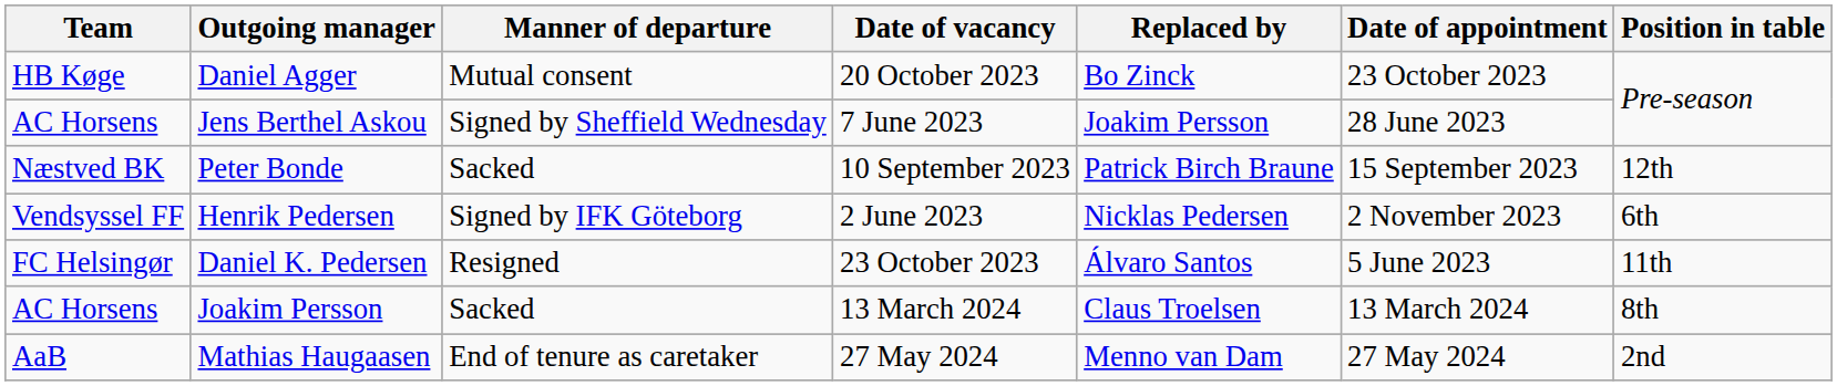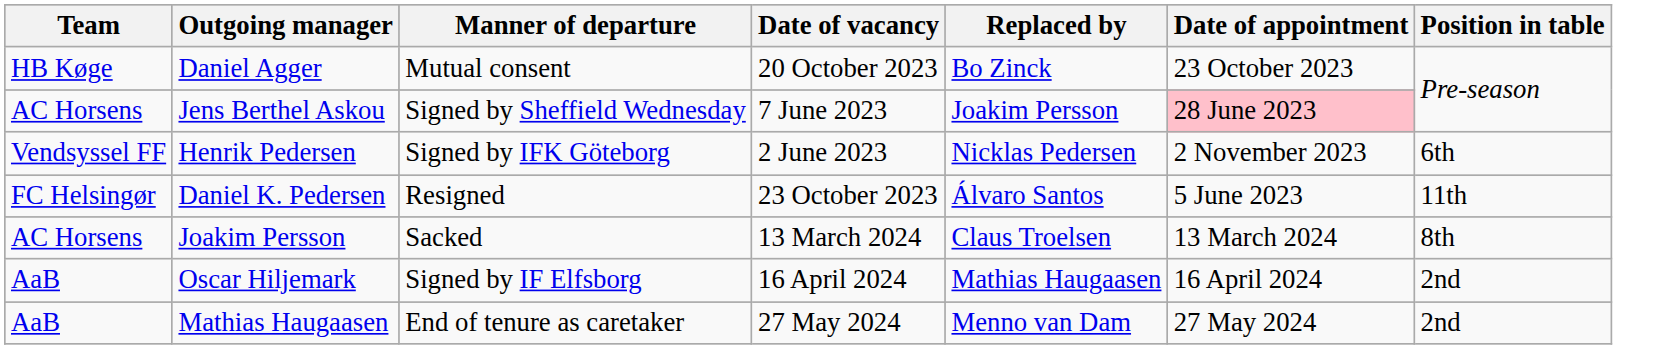Jens Berthel Askou | Date of appointment: no background -> pink background
- row: Næstved BK | Peter Bonde | Sacked | 10 September 2023 | Patrick Birch Braune | 15 September 2023 | 12th
+ row: AaB | Oscar Hiljemark | Signed by IF Elfsborg | 16 April 2024 | Mathias Haugaasen | 16 April 2024 | 2nd
